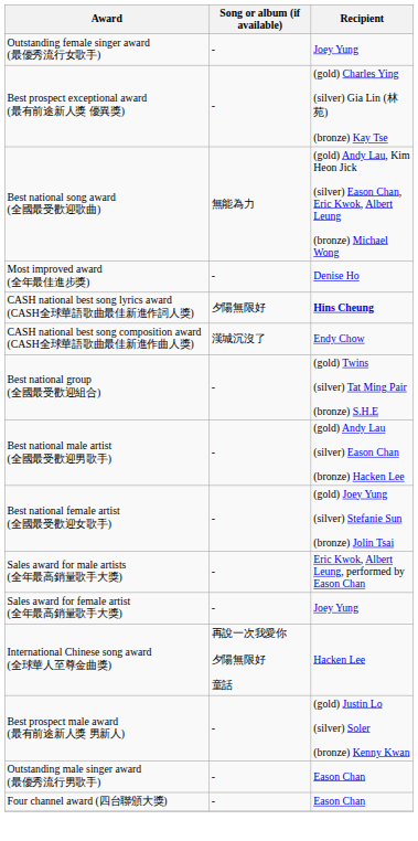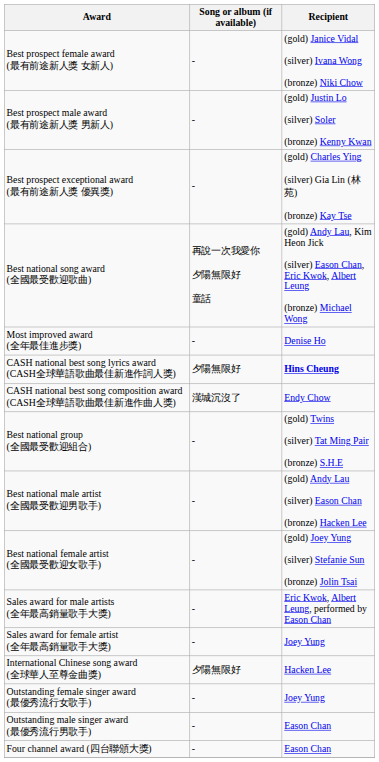+ row: Best prospect female award (最有前途新人獎 女新人) | - | (gold) Janice Vidal (silver) Ivana Wong (bronze) Niki Chow
rows swapped: Best prospect male award (最有前途新人獎 男新人) <-> Outstanding female singer award (最優秀流行女歌手)
Best national song award (全國最受歡迎歌曲) | Song or album (if available): 無能為力 -> 再說一次我愛你 夕陽無限好 童話
International Chinese song award (全球華人至尊金曲獎) | Song or album (if available): 再說一次我愛你 夕陽無限好 童話 -> 夕陽無限好
